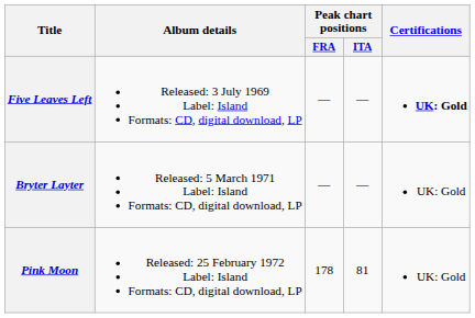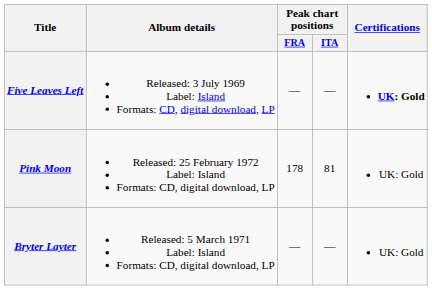rows swapped: Bryter Layter <-> Pink Moon
